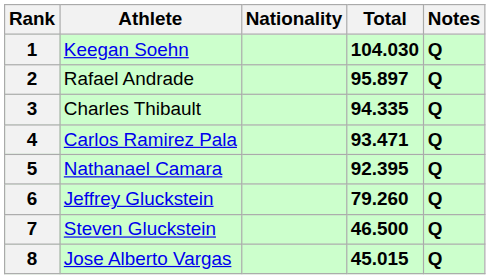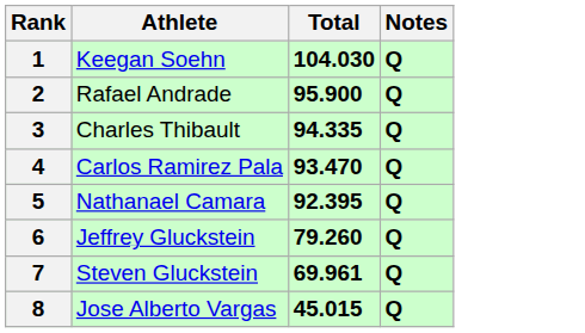- column: Nationality
2 | Total: 95.897 -> 95.900
4 | Total: 93.471 -> 93.470
7 | Total: 46.500 -> 69.961
